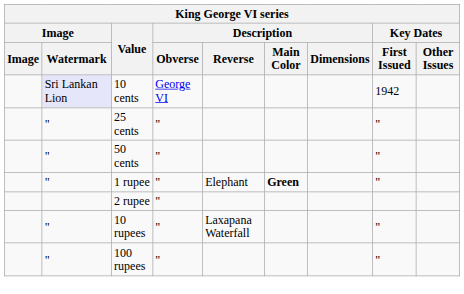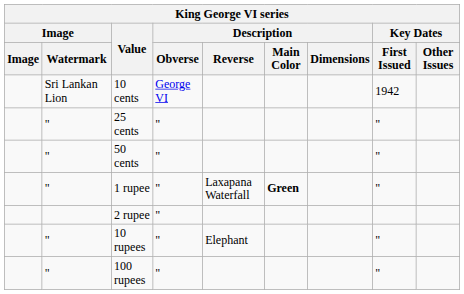10 cents | Image / Watermark: lavender background -> no background
1 rupee | Description / Reverse: Elephant -> Laxapana Waterfall
10 rupees | Description / Reverse: Laxapana Waterfall -> Elephant
